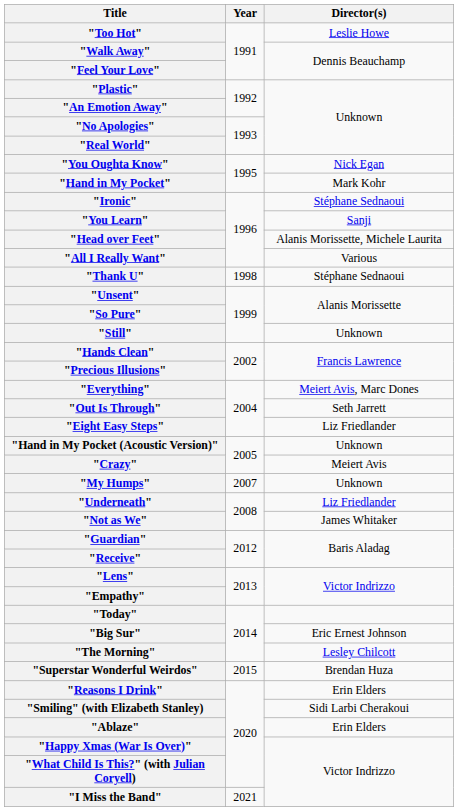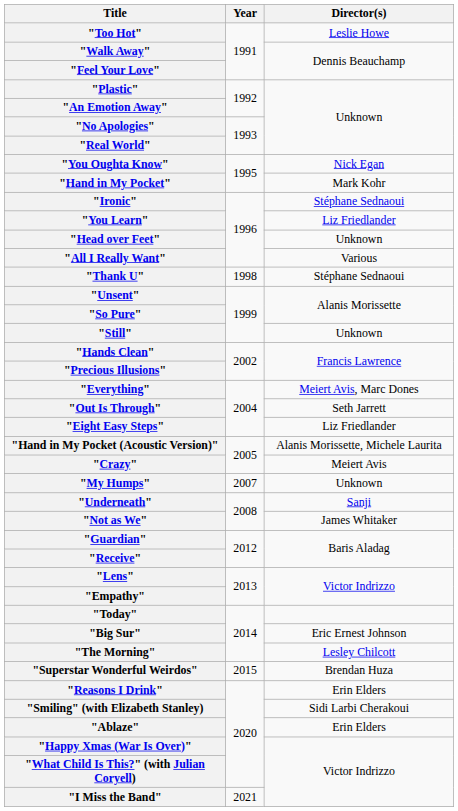"You Learn" | Director(s): Sanji -> Liz Friedlander
"Head over Feet" | Director(s): Alanis Morissette, Michele Laurita -> Unknown
"Hand in My Pocket (Acoustic Version)" | Director(s): Unknown -> Alanis Morissette, Michele Laurita
"Underneath" | Director(s): Liz Friedlander -> Sanji
